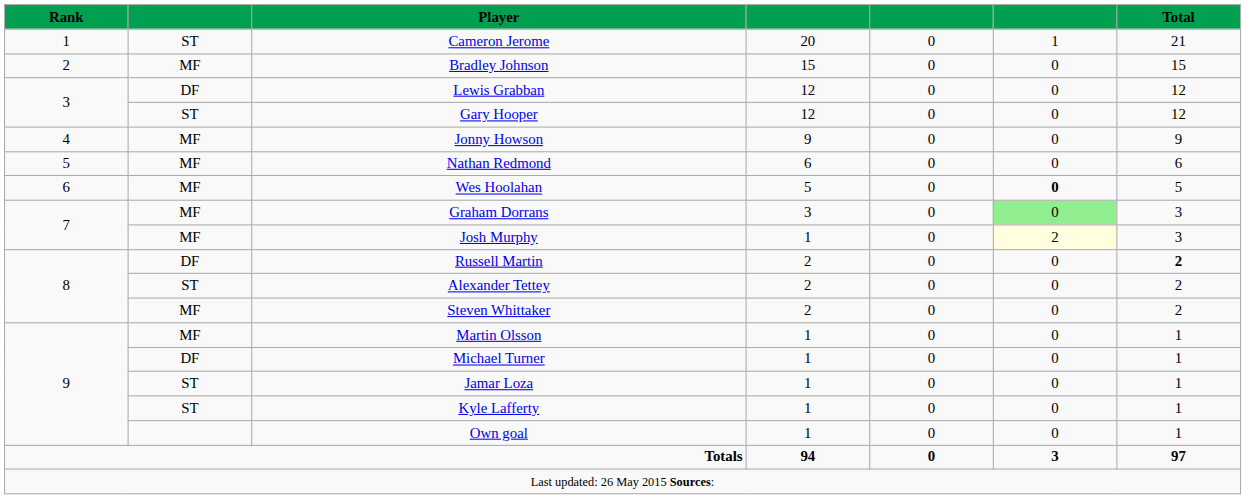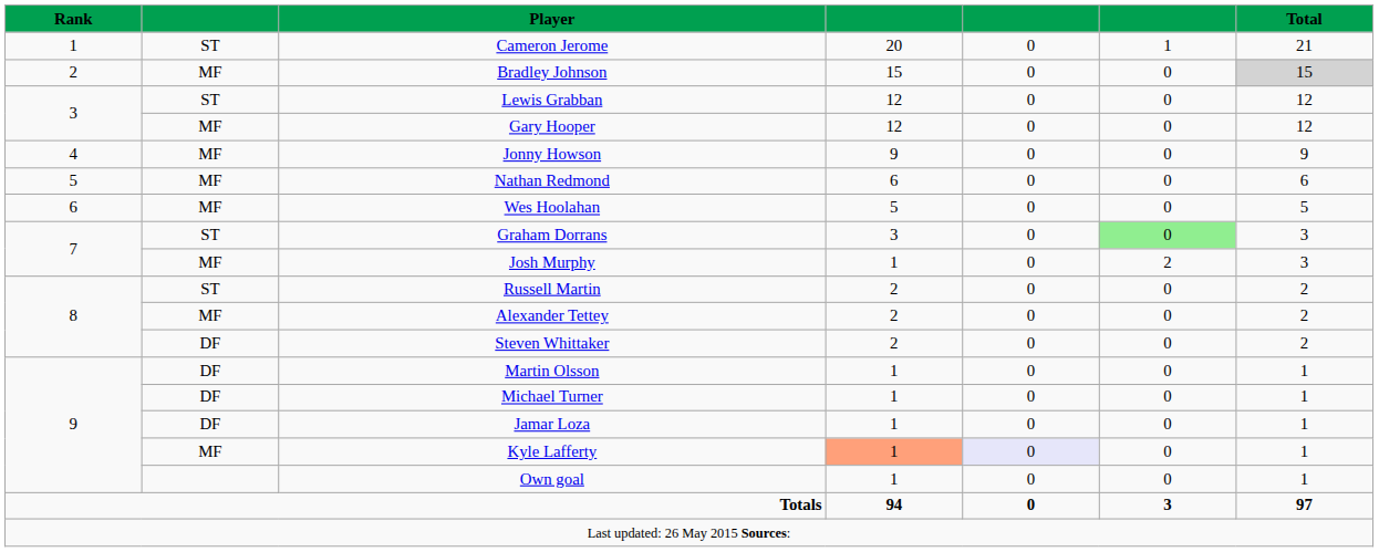Bradley Johnson | Total: no background -> lightgrey background
Lewis Grabban | column 2: DF -> ST
Gary Hooper | column 2: ST -> MF
Wes Hoolahan | column 6: bold -> normal
Graham Dorrans | column 2: MF -> ST
Josh Murphy | column 6: lightyellow background -> no background
Russell Martin | column 2: DF -> ST
Russell Martin | Total: bold -> normal
Alexander Tettey | column 2: ST -> MF
Steven Whittaker | column 2: MF -> DF
Martin Olsson | column 2: MF -> DF
Jamar Loza | column 2: ST -> DF
Kyle Lafferty | column 2: ST -> MF
Kyle Lafferty | column 4: no background -> lightsalmon background
Kyle Lafferty | column 5: no background -> lavender background
